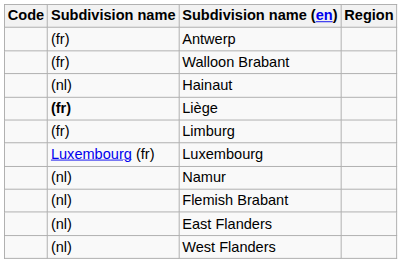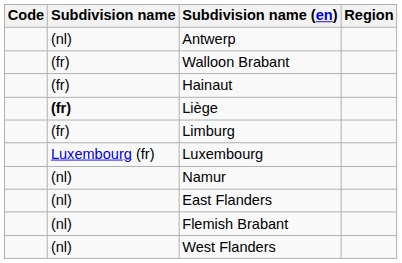Antwerp | Subdivision name: (fr) -> (nl)
Hainaut | Subdivision name: (nl) -> (fr)
rows swapped: East Flanders <-> Flemish Brabant
